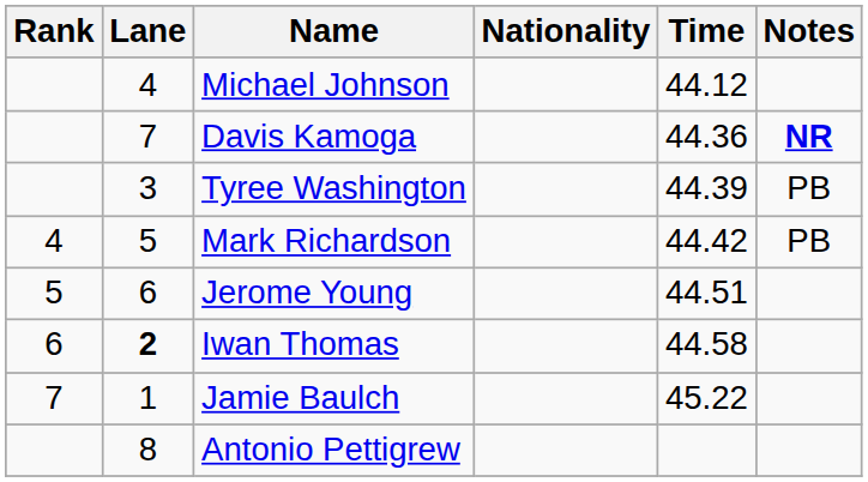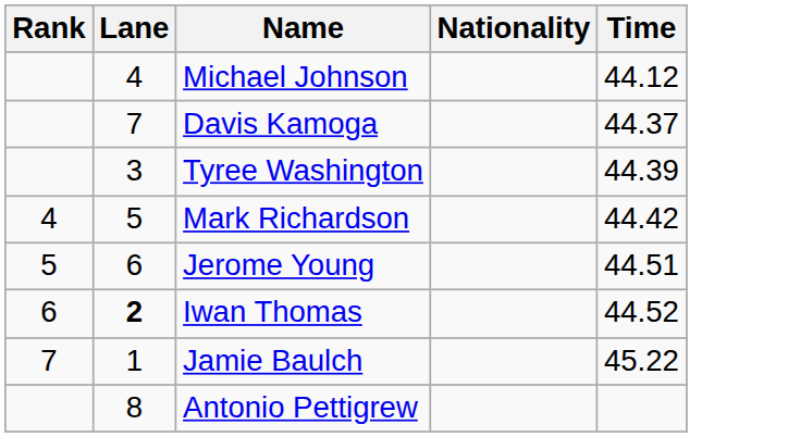- column: Notes | NR | PB | PB
Davis Kamoga | Time: 44.36 -> 44.37
Iwan Thomas | Time: 44.58 -> 44.52
